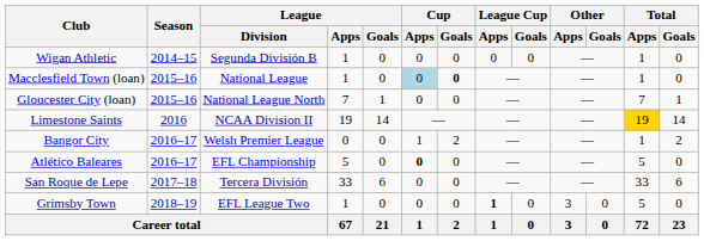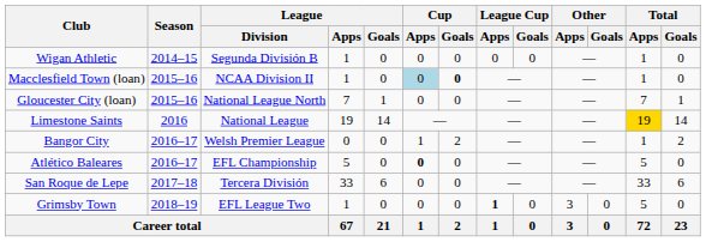Macclesfield Town (loan) | League / Division: National League -> NCAA Division II
Limestone Saints | League / Division: NCAA Division II -> National League
